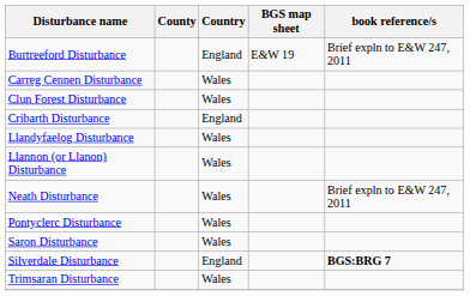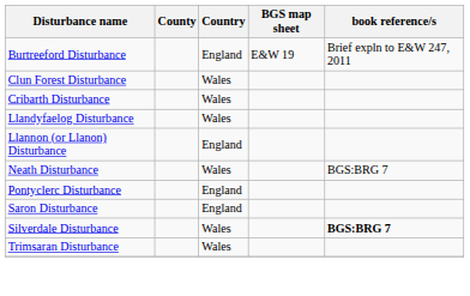- row: Carreg Cennen Disturbance | Wales
Cribarth Disturbance | Country: England -> Wales
Llannon (or Llanon) Disturbance | Country: Wales -> England
Neath Disturbance | book reference/s: Brief expln to E&W 247, 2011 -> BGS:BRG 7
Pontyclerc Disturbance | Country: Wales -> England
Saron Disturbance | Country: Wales -> England
Silverdale Disturbance | Country: England -> Wales
